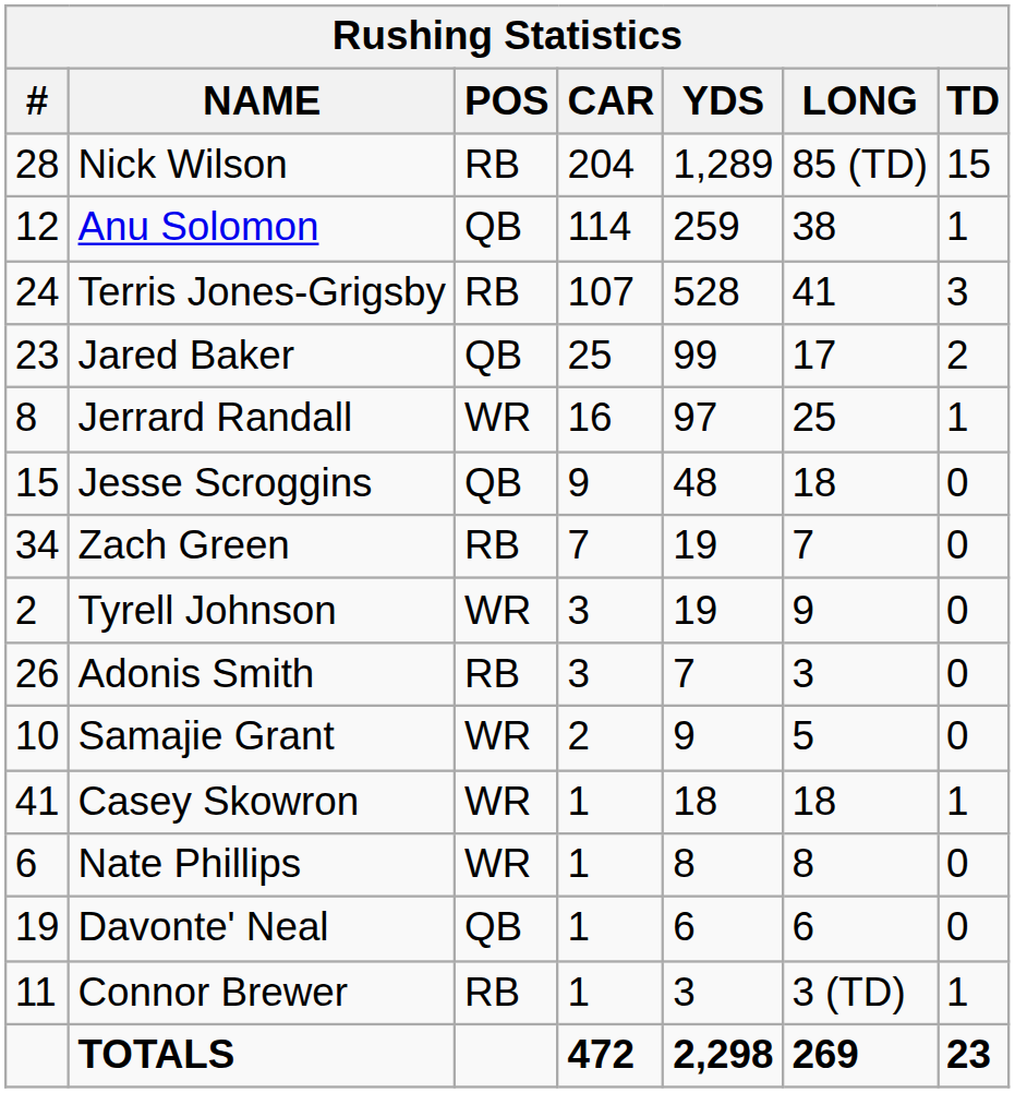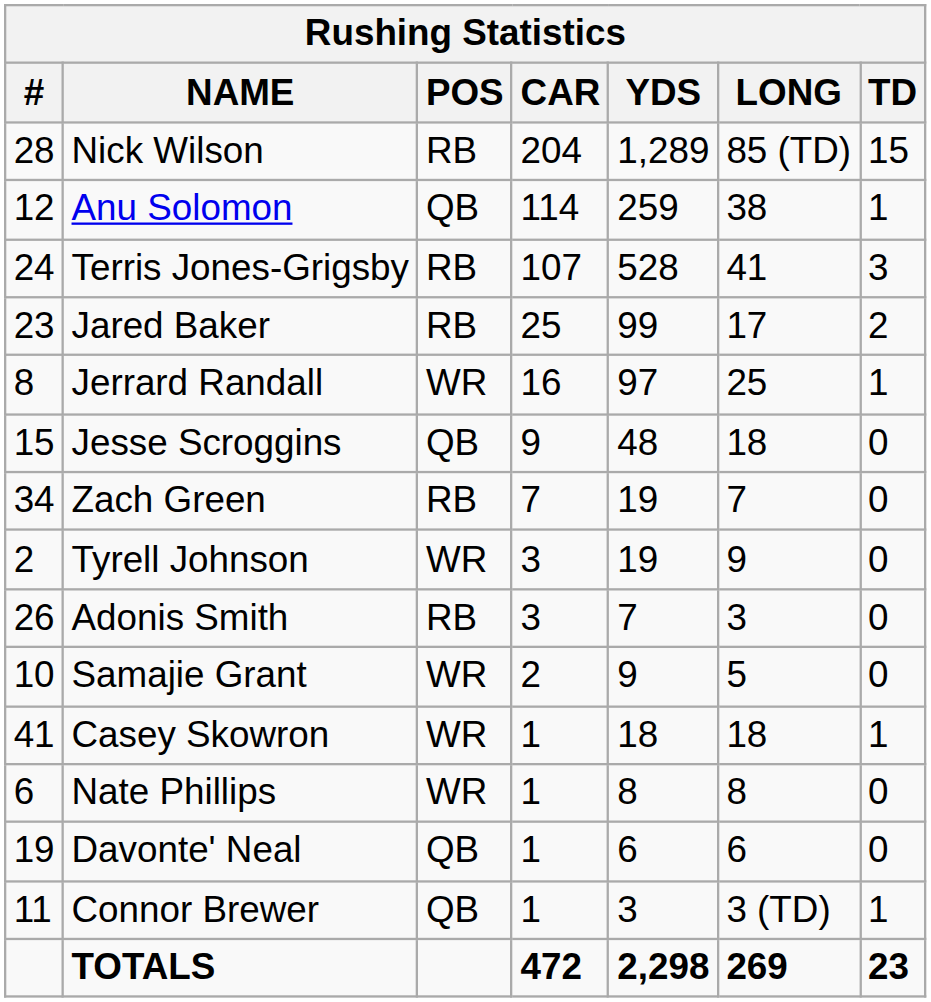Jared Baker | POS: QB -> RB
Connor Brewer | POS: RB -> QB
